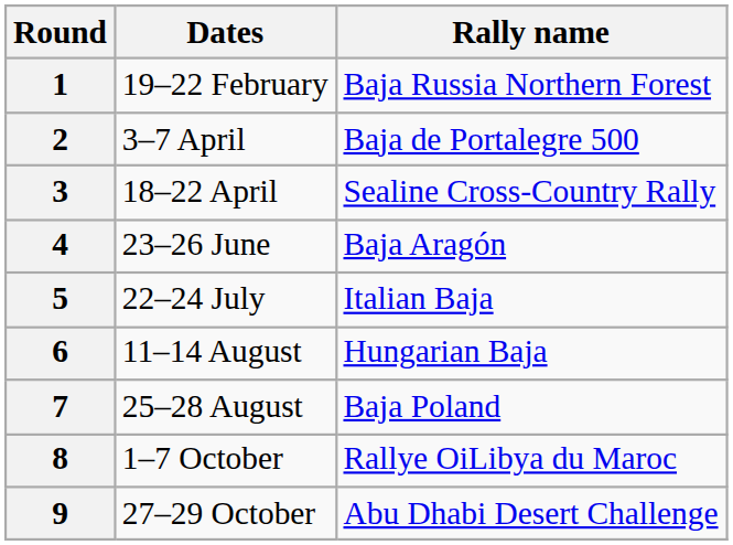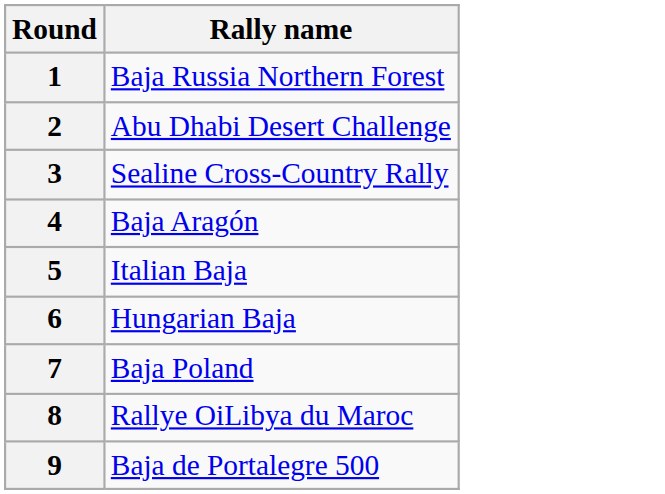- column: Dates | 19–22 February | 3–7 April | 18–22 April | 23–26 June | 22–24 July | 11–14 August | 25–28 August | 1–7 October | 27–29 October
2 | Rally name: Baja de Portalegre 500 -> Abu Dhabi Desert Challenge
9 | Rally name: Abu Dhabi Desert Challenge -> Baja de Portalegre 500
